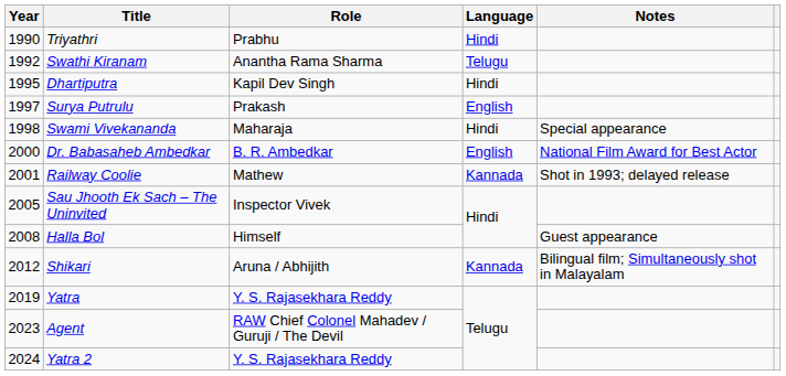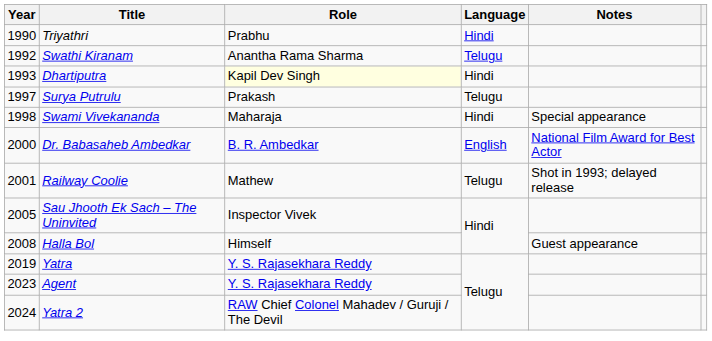Dhartiputra | Year: 1995 -> 1993
Dhartiputra | Role: no background -> lightyellow background
Surya Putrulu | Language: English -> Telugu
Railway Coolie | Language: Kannada -> Telugu
- row: 2012 | Shikari | Aruna / Abhijith | Kannada | Bilingual film; Simultaneously shot in Malayalam
Agent | Role: RAW Chief Colonel Mahadev / Guruji / The Devil -> Y. S. Rajasekhara Reddy
Yatra 2 | Role: Y. S. Rajasekhara Reddy -> RAW Chief Colonel Mahadev / Guruji / The Devil
